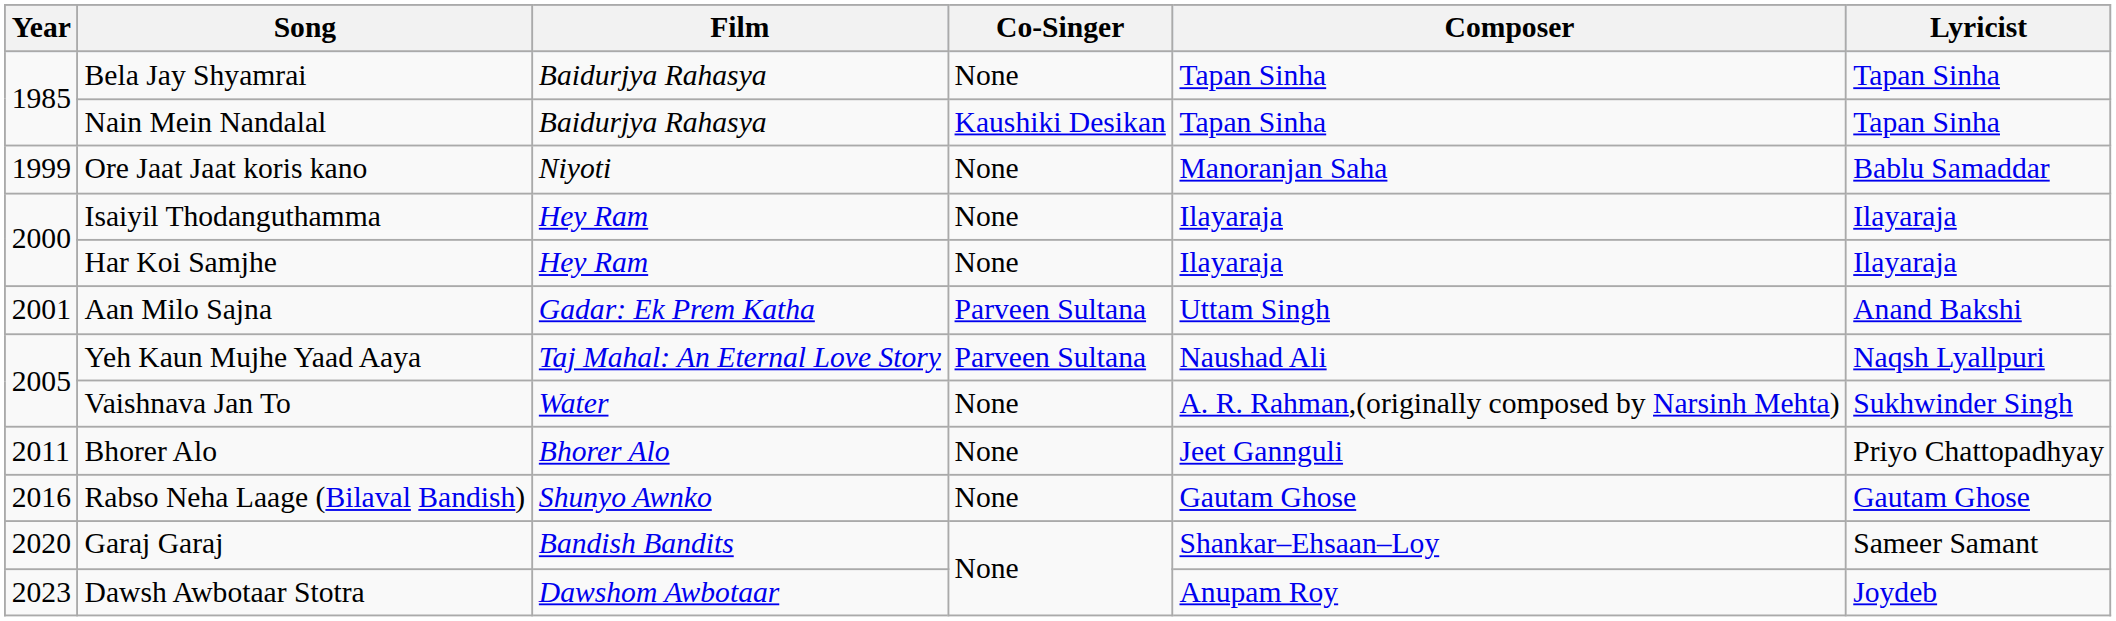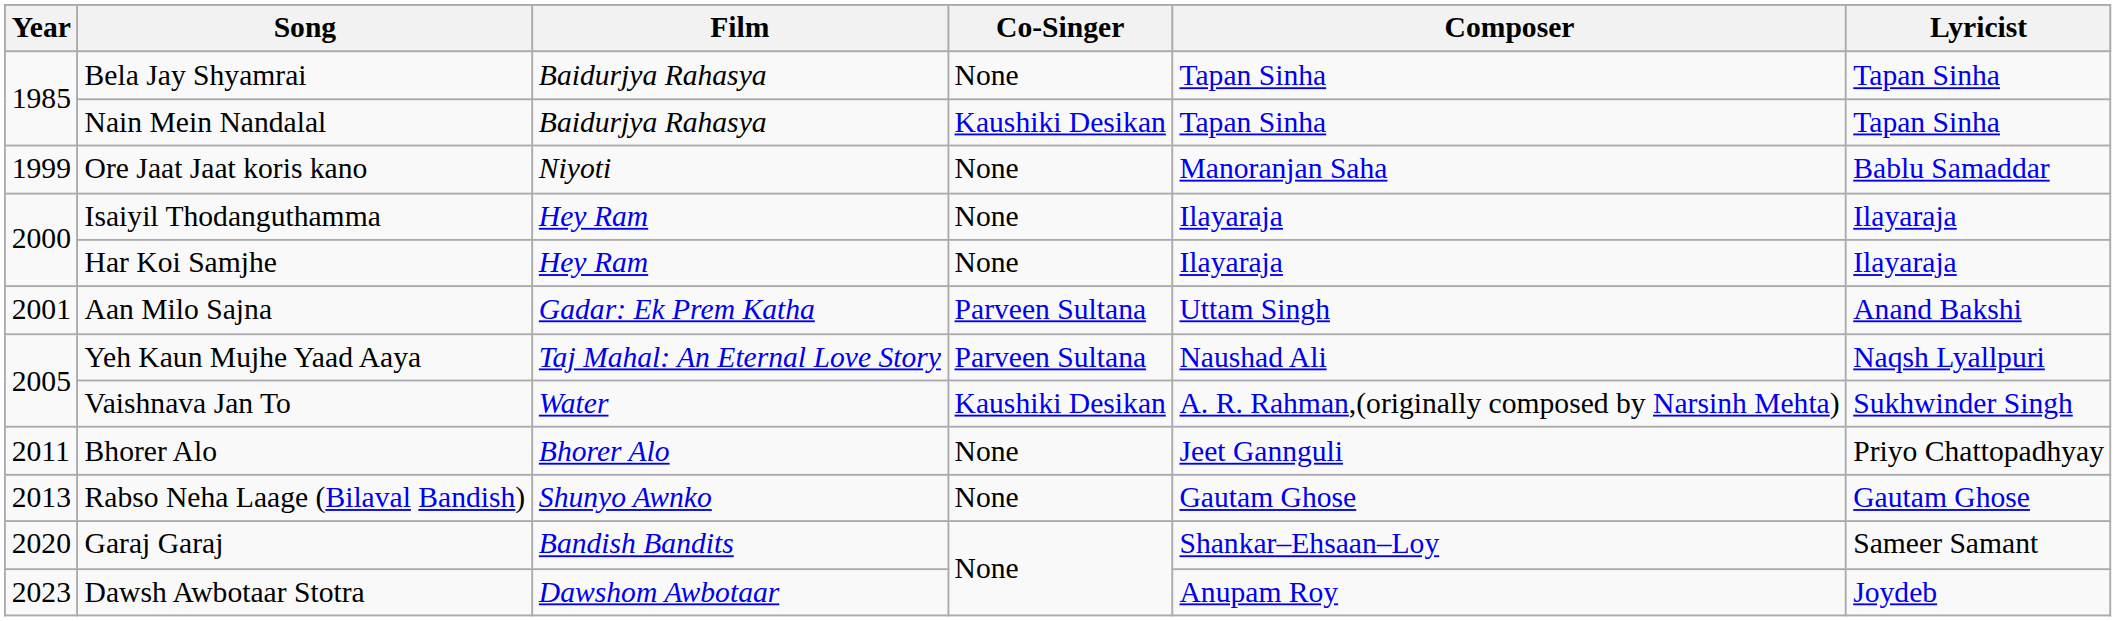Vaishnava Jan To | Co-Singer: None -> Kaushiki Desikan
Rabso Neha Laage (Bilaval Bandish) | Year: 2016 -> 2013
